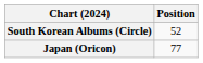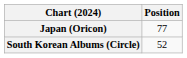rows swapped: Japan (Oricon) <-> South Korean Albums (Circle)
